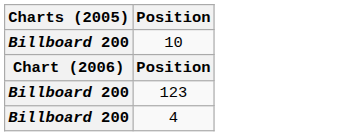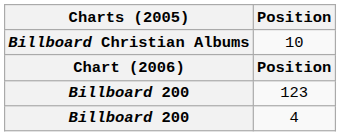10 | Charts (2005): Billboard 200 -> Billboard Christian Albums
